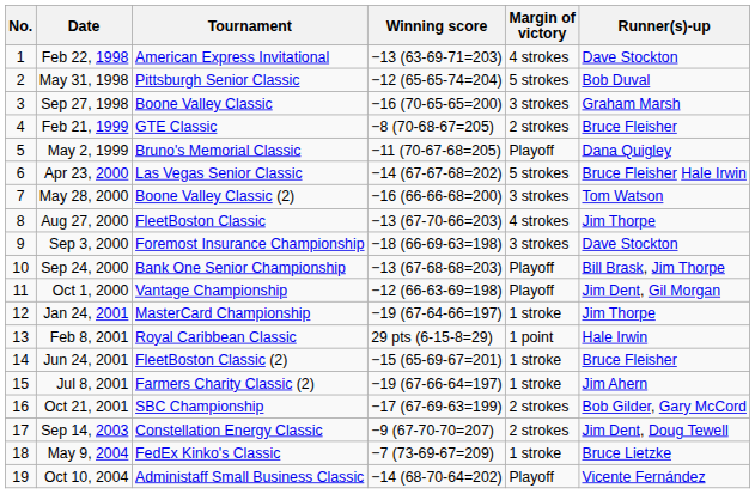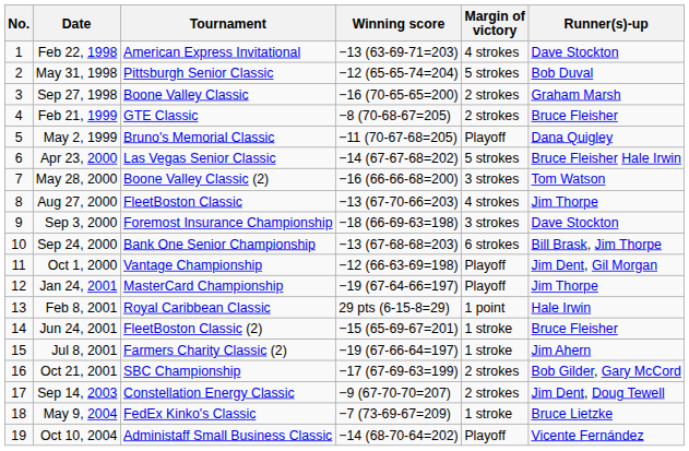Sep 27, 1998 | Margin of victory: 3 strokes -> 2 strokes
Sep 24, 2000 | Margin of victory: Playoff -> 6 strokes
Jan 24, 2001 | Margin of victory: 1 stroke -> Playoff
